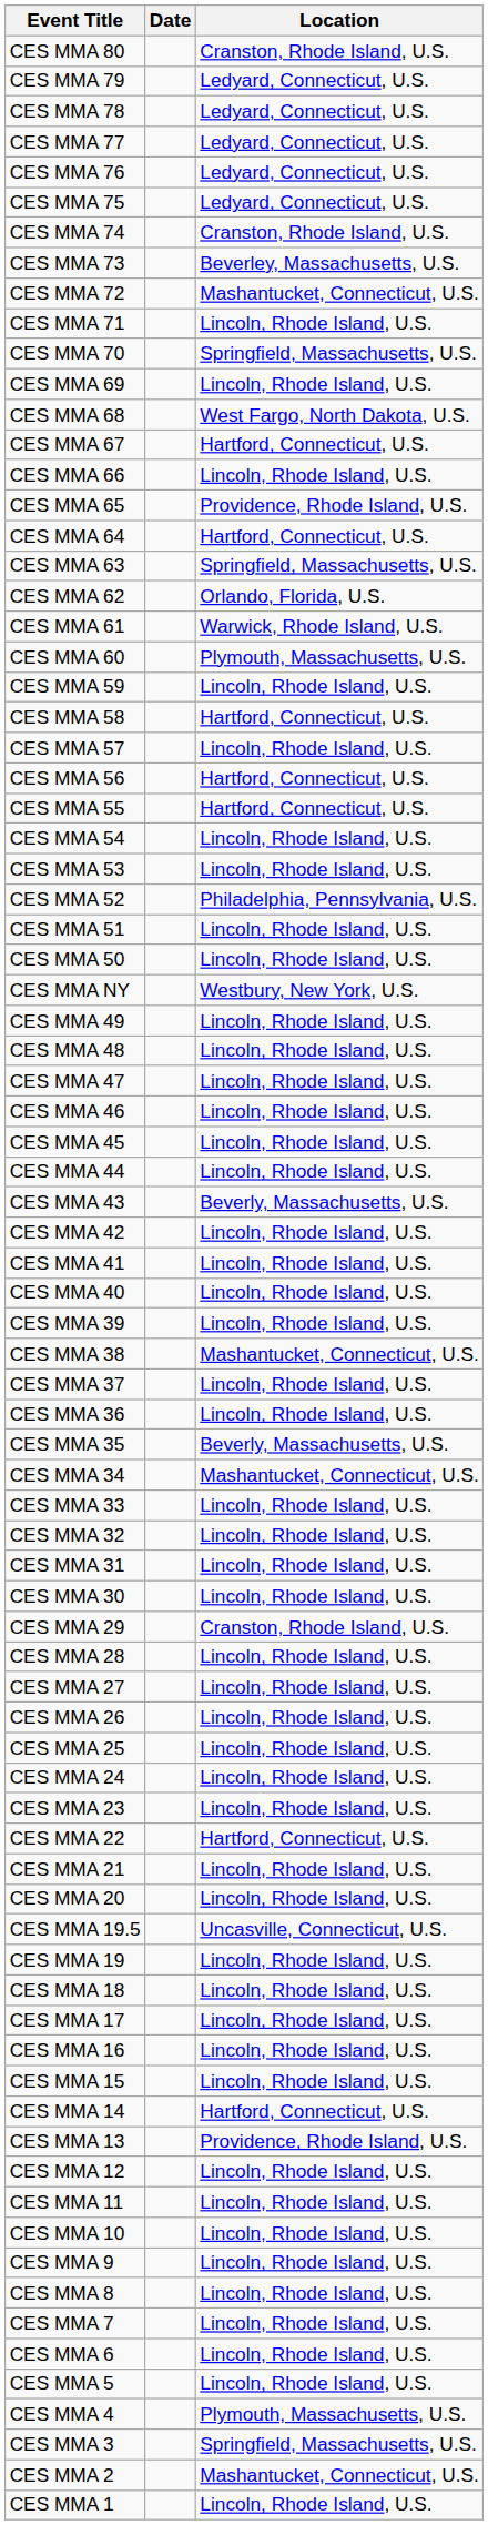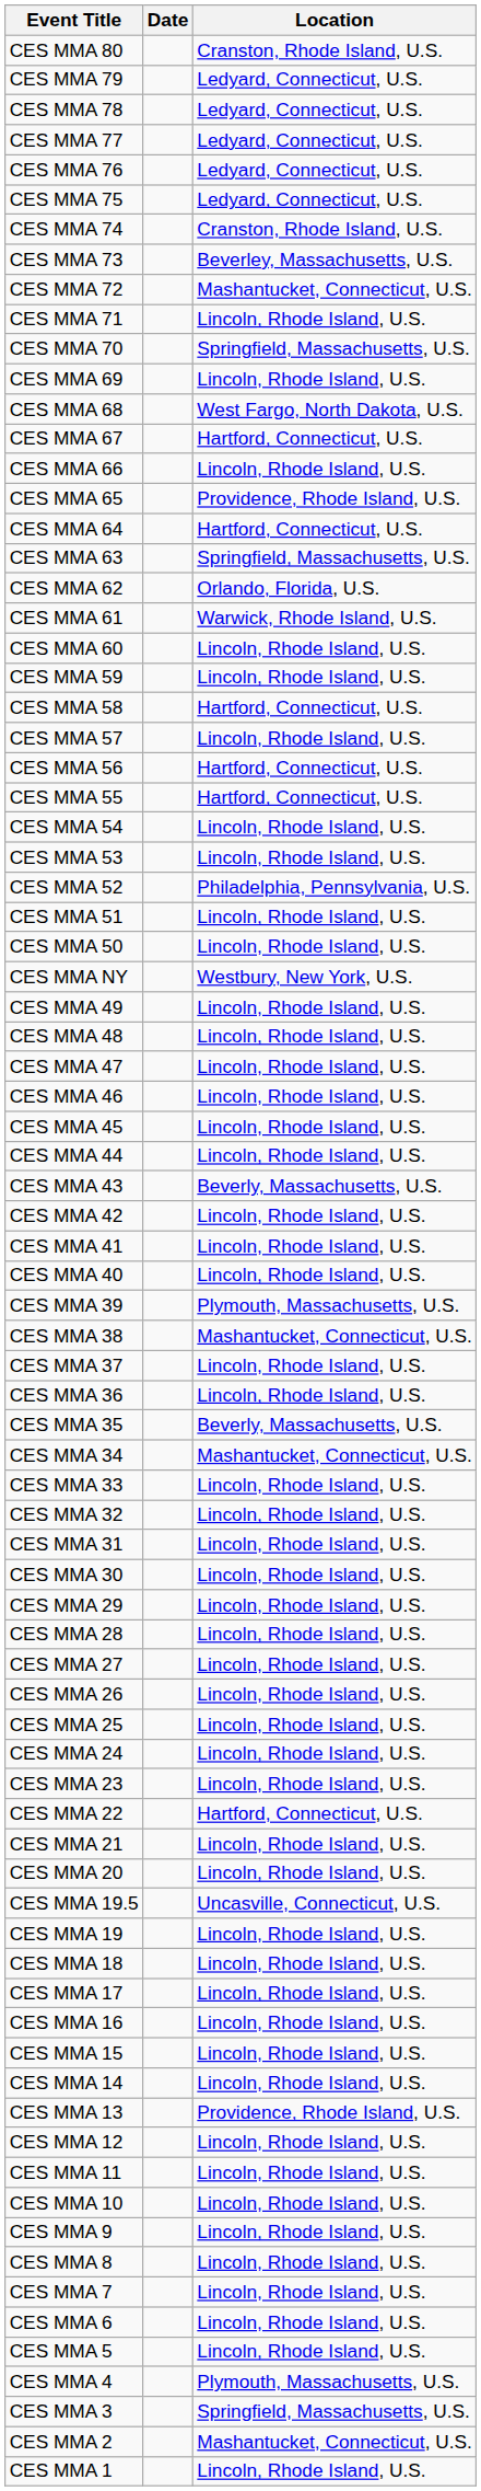CES MMA 60 | Location: Plymouth, Massachusetts, U.S. -> Lincoln, Rhode Island, U.S.
CES MMA 39 | Location: Lincoln, Rhode Island, U.S. -> Plymouth, Massachusetts, U.S.
CES MMA 29 | Location: Cranston, Rhode Island, U.S. -> Lincoln, Rhode Island, U.S.
CES MMA 14 | Location: Hartford, Connecticut, U.S. -> Lincoln, Rhode Island, U.S.
